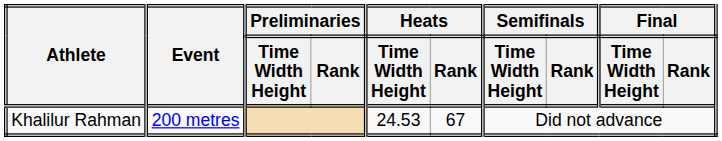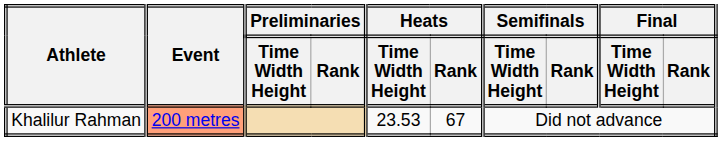Khalilur Rahman | Event: no background -> lightsalmon background
Khalilur Rahman | Heats / Time Width Height: 24.53 -> 23.53
